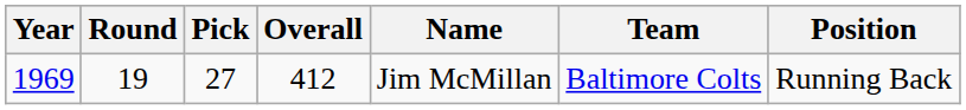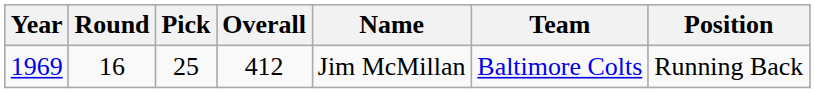1969 | Round: 19 -> 16
1969 | Pick: 27 -> 25
